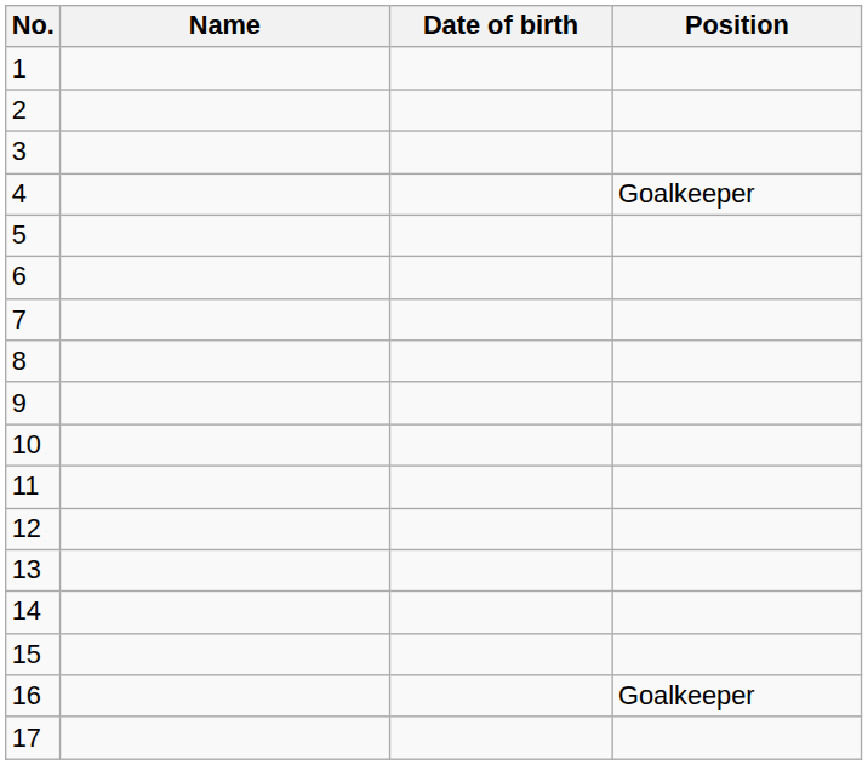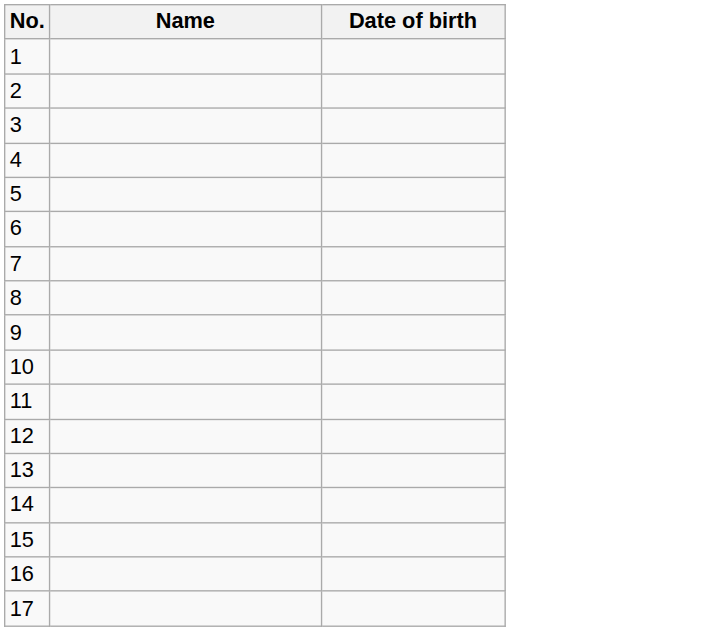- column: Position | Goalkeeper | Goalkeeper
